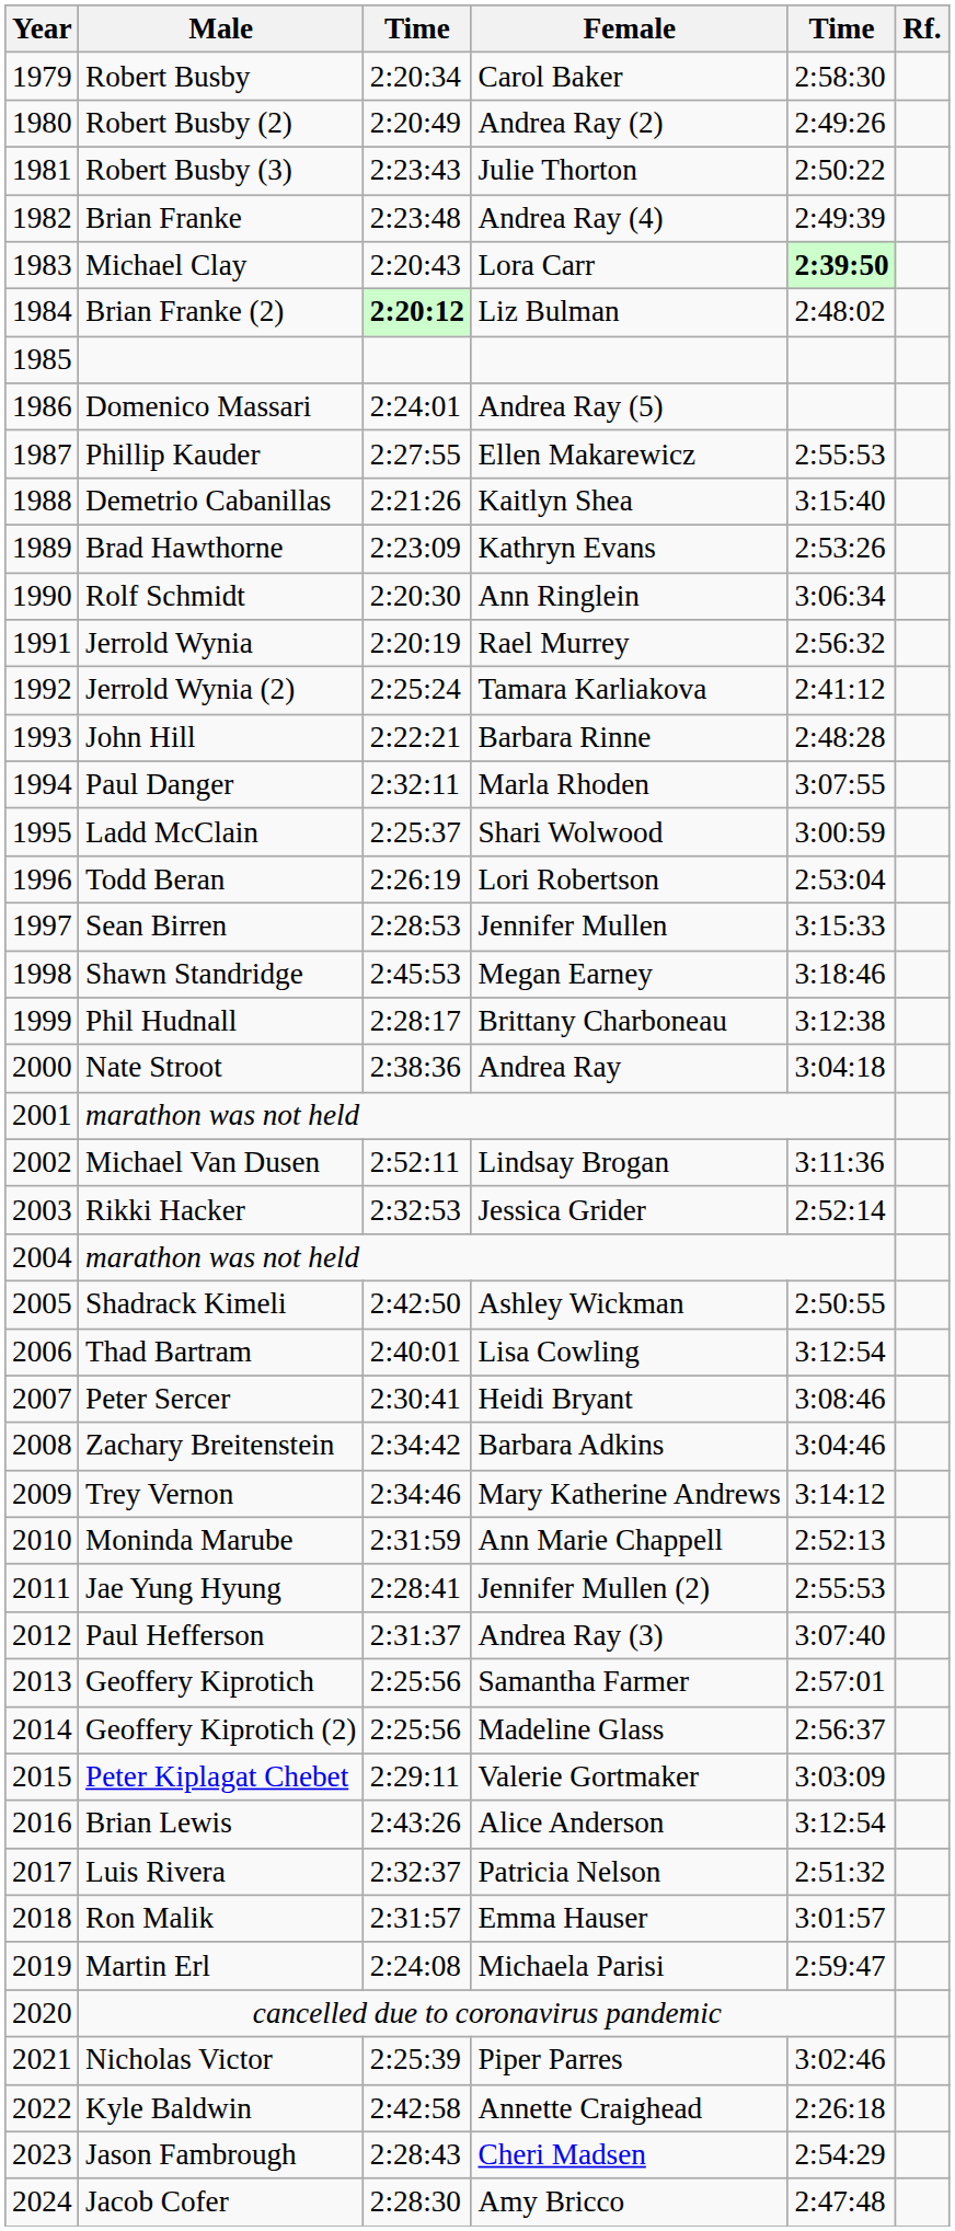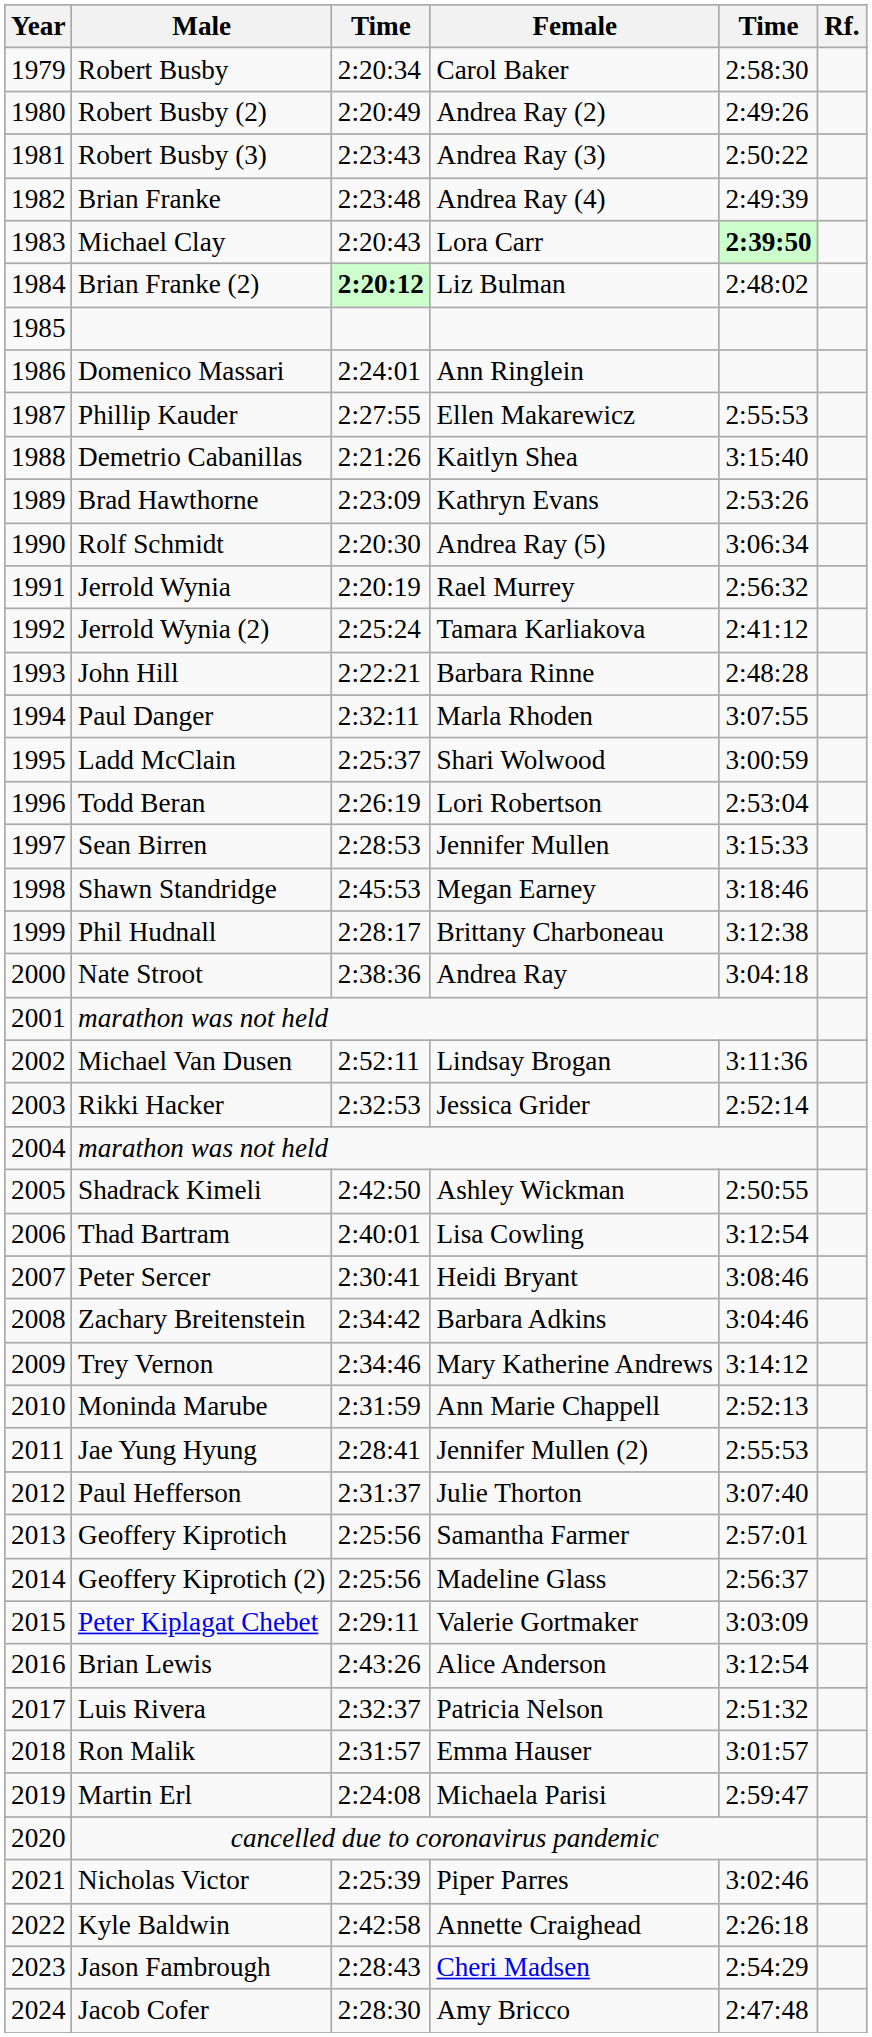Robert Busby (3) | Female: Julie Thorton -> Andrea Ray (3)
Domenico Massari | Female: Andrea Ray (5) -> Ann Ringlein
Rolf Schmidt | Female: Ann Ringlein -> Andrea Ray (5)
Paul Hefferson | Female: Andrea Ray (3) -> Julie Thorton
